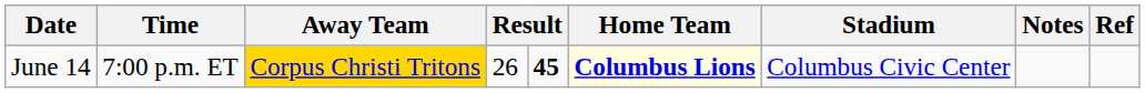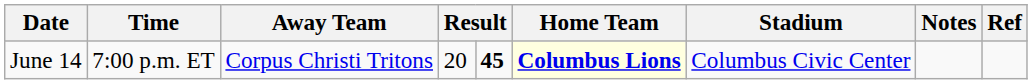June 14 | Away Team: gold background -> no background
June 14 | column 4: 26 -> 20
